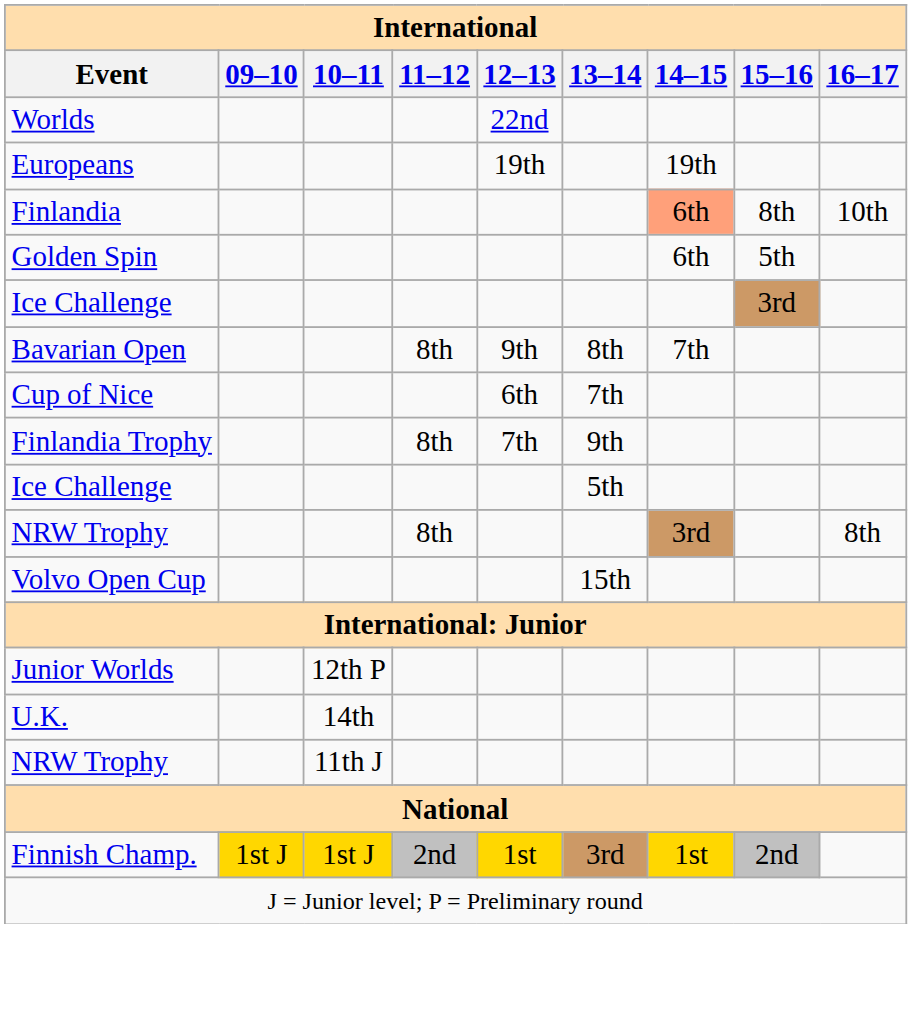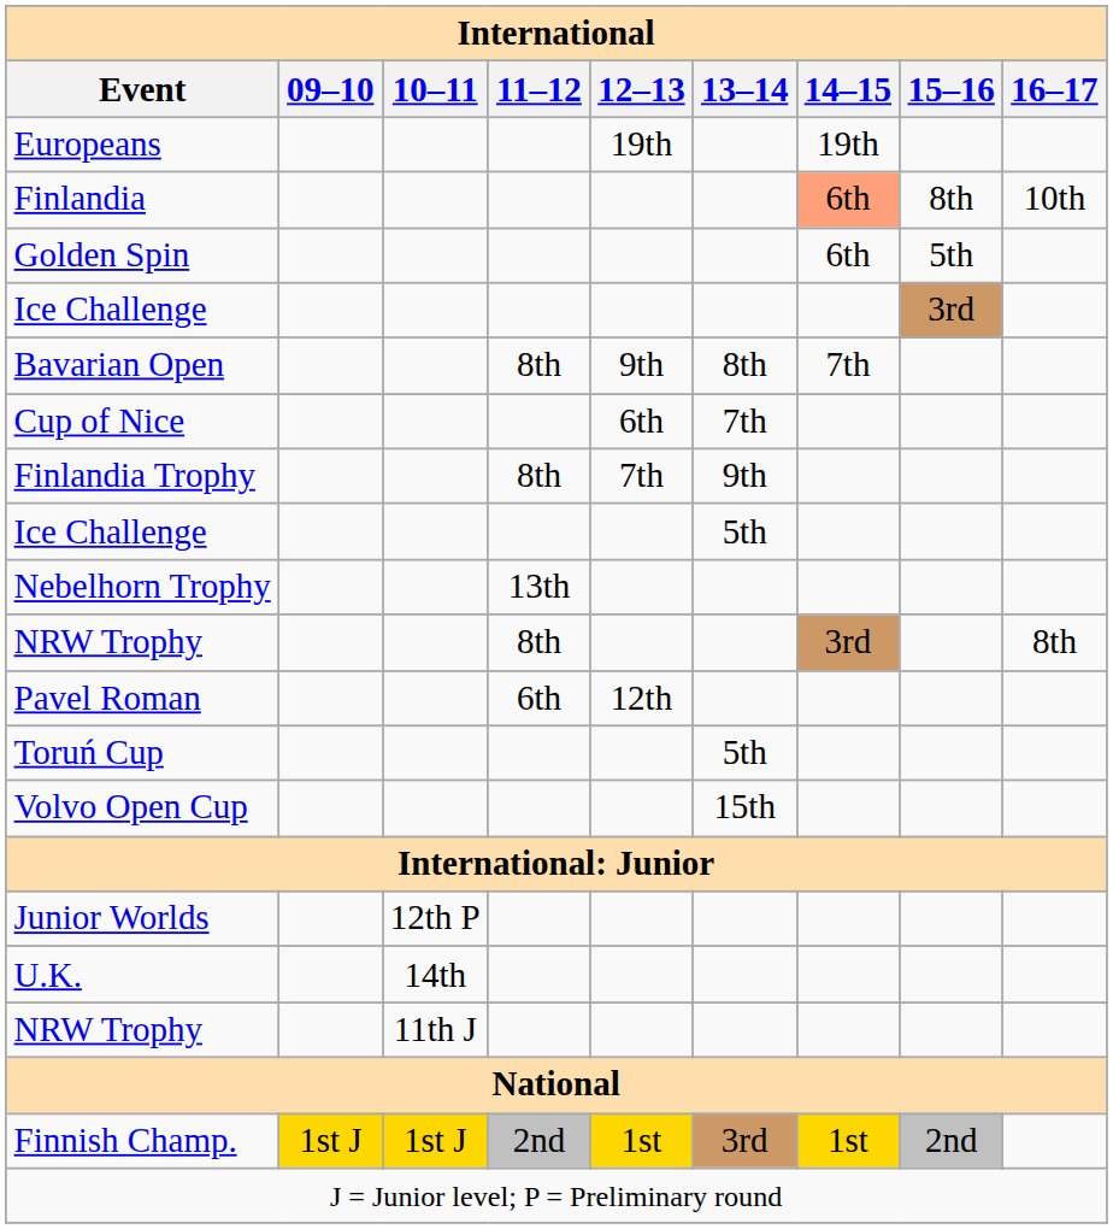- row: Worlds | 22nd
+ row: Nebelhorn Trophy | 13th
+ row: Pavel Roman | 6th | 12th
+ row: Toruń Cup | 5th
